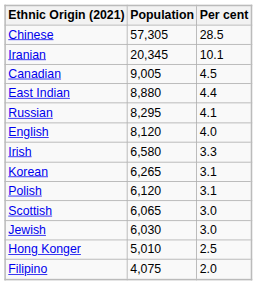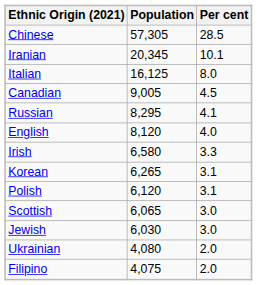+ row: Italian | 16,125 | 8.0
- row: East Indian | 8,880 | 4.4
- row: Hong Konger | 5,010 | 2.5
+ row: Ukrainian | 4,080 | 2.0
